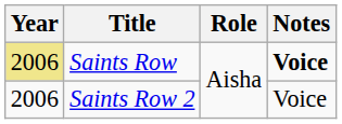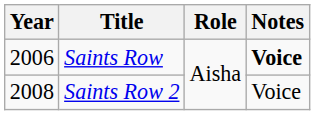Saints Row | Year: khaki background -> no background
Saints Row 2 | Year: 2006 -> 2008
